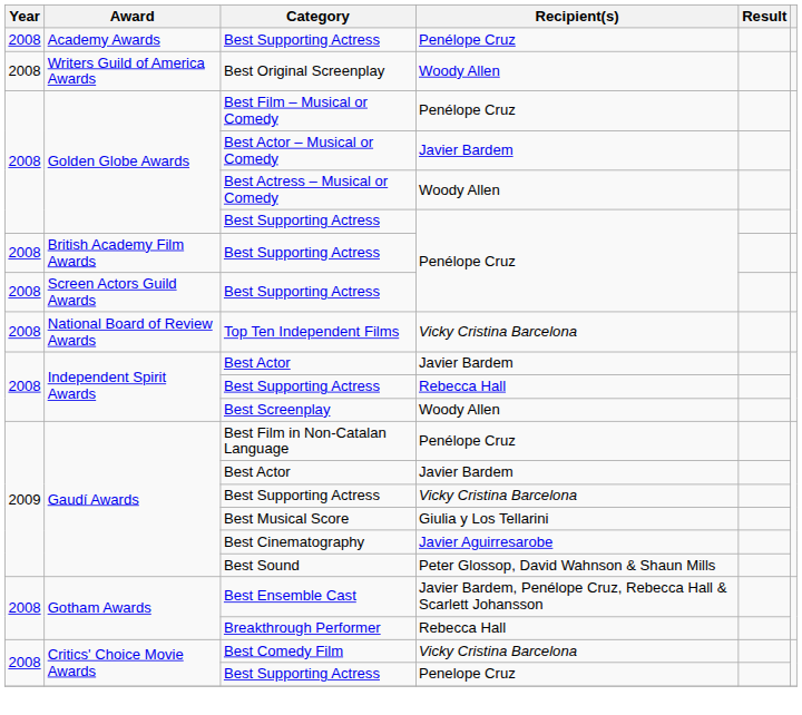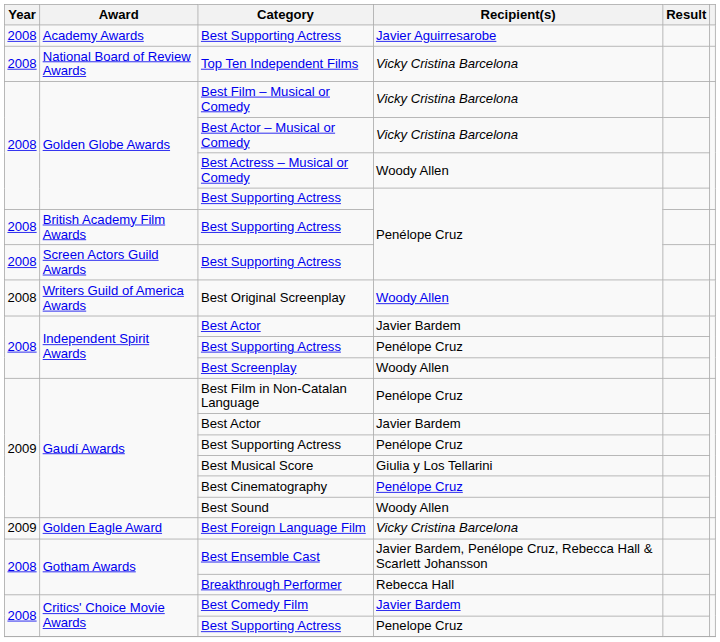Academy Awards / Best Supporting Actress | Recipient(s): Penélope Cruz -> Javier Aguirresarobe
rows swapped: Top Ten Independent Films <-> Best Original Screenplay
Best Film – Musical or Comedy | Recipient(s): Penélope Cruz -> Vicky Cristina Barcelona
Best Actor – Musical or Comedy | Recipient(s): Javier Bardem -> Vicky Cristina Barcelona
Independent Spirit Awards / Best Supporting Actress | Recipient(s): Rebecca Hall -> Penélope Cruz
Gaudí Awards / Best Supporting Actress | Recipient(s): Vicky Cristina Barcelona -> Penélope Cruz
Best Cinematography | Recipient(s): Javier Aguirresarobe -> Penélope Cruz
Best Sound | Recipient(s): Peter Glossop, David Wahnson & Shaun Mills -> Woody Allen
+ row: 2009 | Golden Eagle Award | Best Foreign Language Film | Vicky Cristina Barcelona
Best Comedy Film | Recipient(s): Vicky Cristina Barcelona -> Javier Bardem
